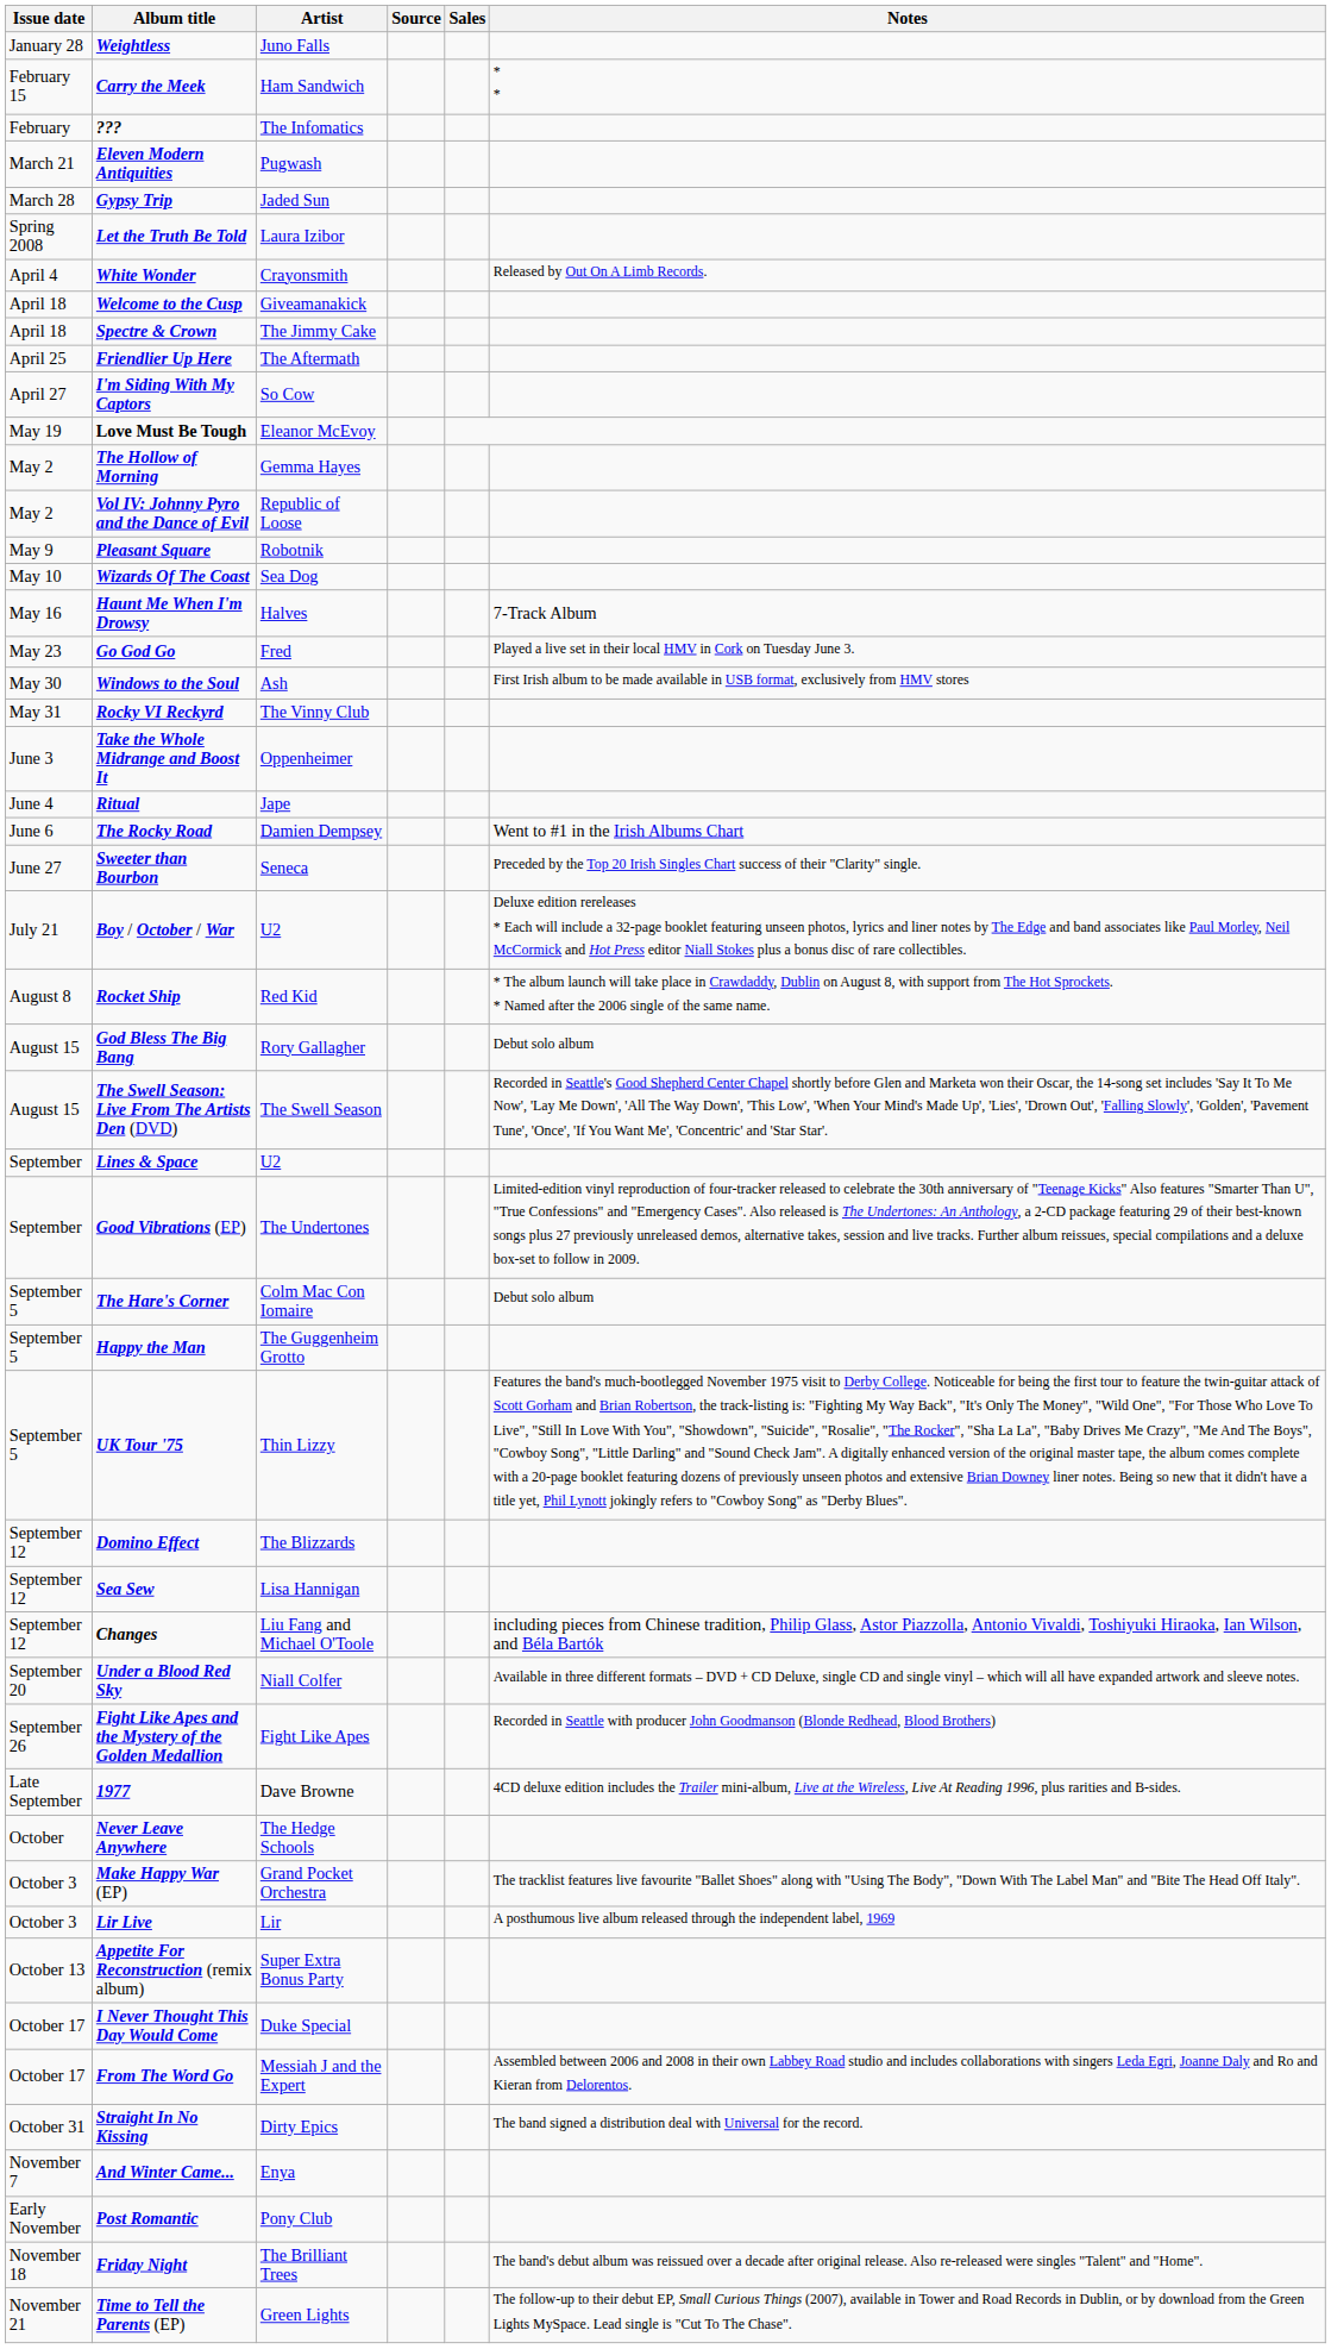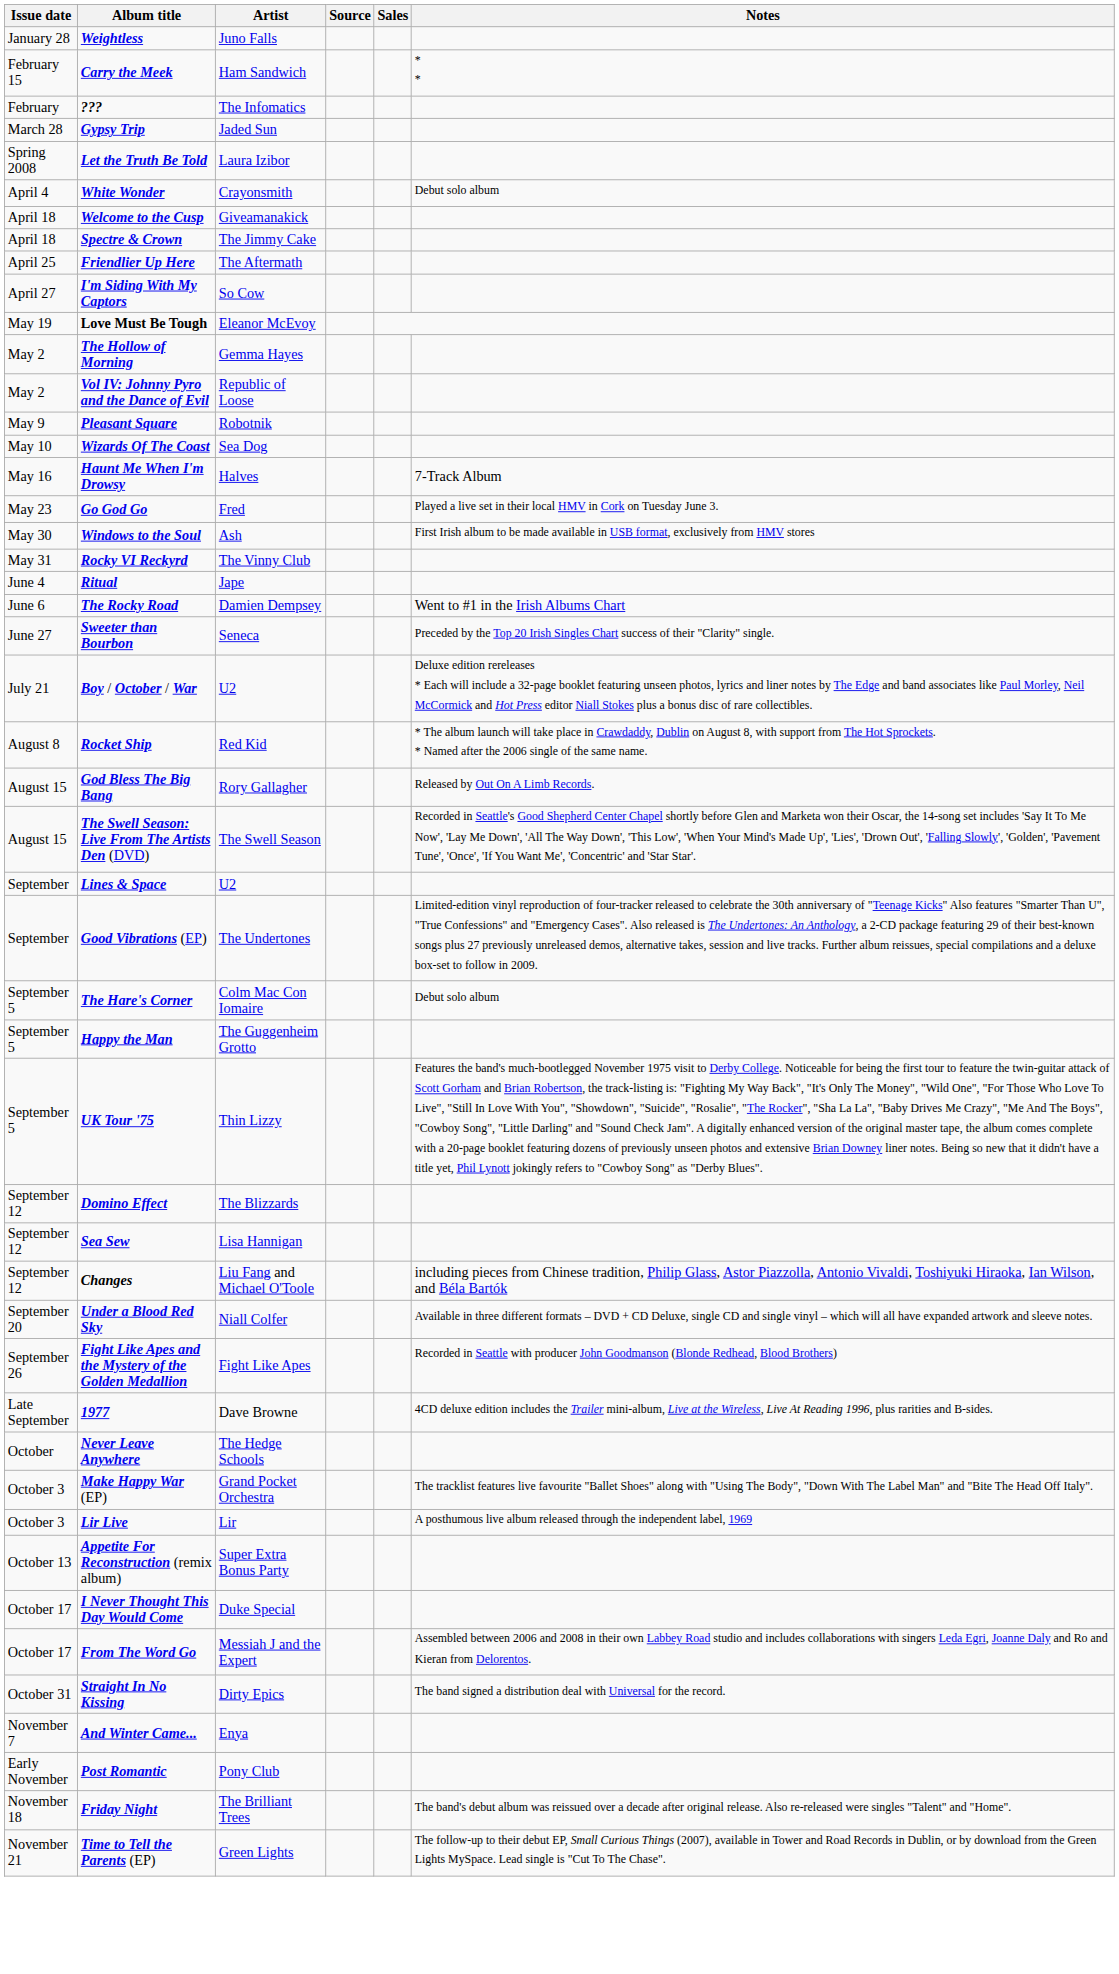- row: March 21 | Eleven Modern Antiquities | Pugwash
White Wonder | Notes: Released by Out On A Limb Records. -> Debut solo album
- row: June 3 | Take the Whole Midrange and Boost It | Oppenheimer
God Bless The Big Bang | Notes: Debut solo album -> Released by Out On A Limb Records.
